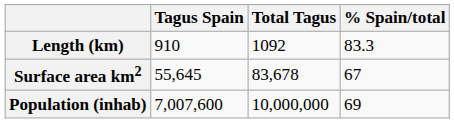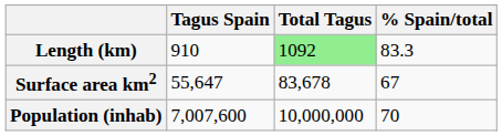Length (km) | Total Tagus: no background -> lightgreen background
Surface area km2 | Tagus Spain: 55,645 -> 55,647
Population (inhab) | % Spain/total: 69 -> 70
